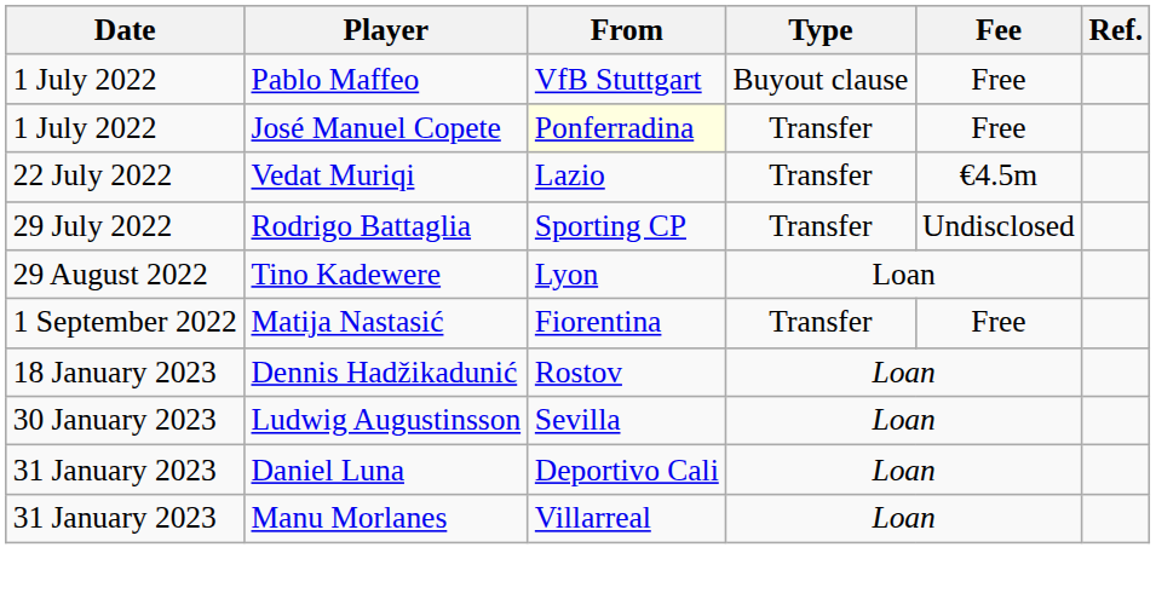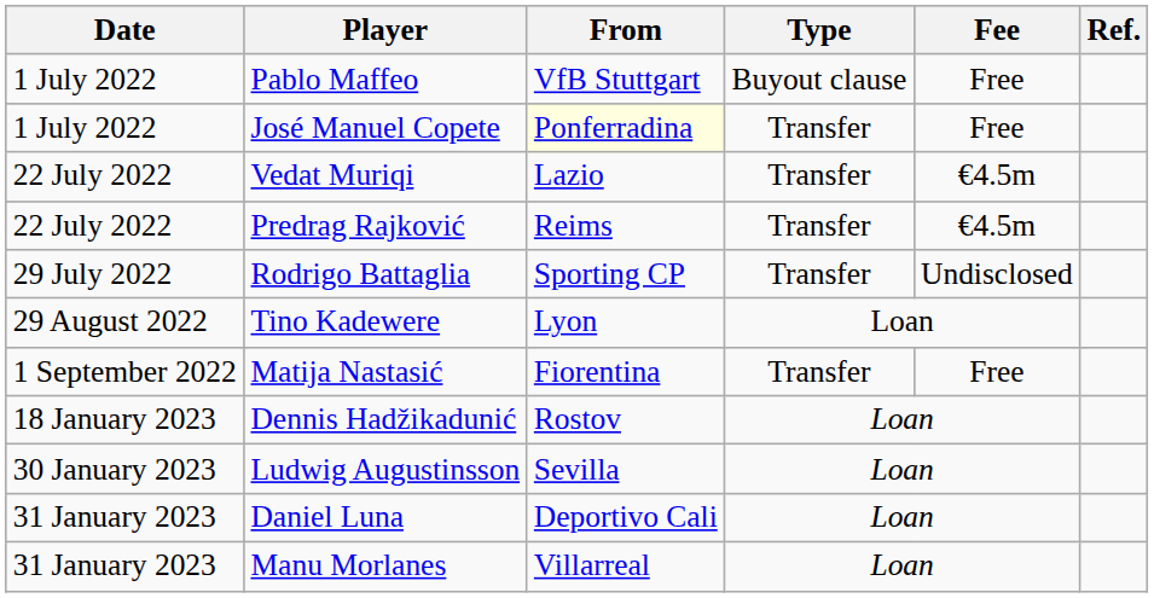+ row: 22 July 2022 | Predrag Rajković | Reims | Transfer | €4.5m
